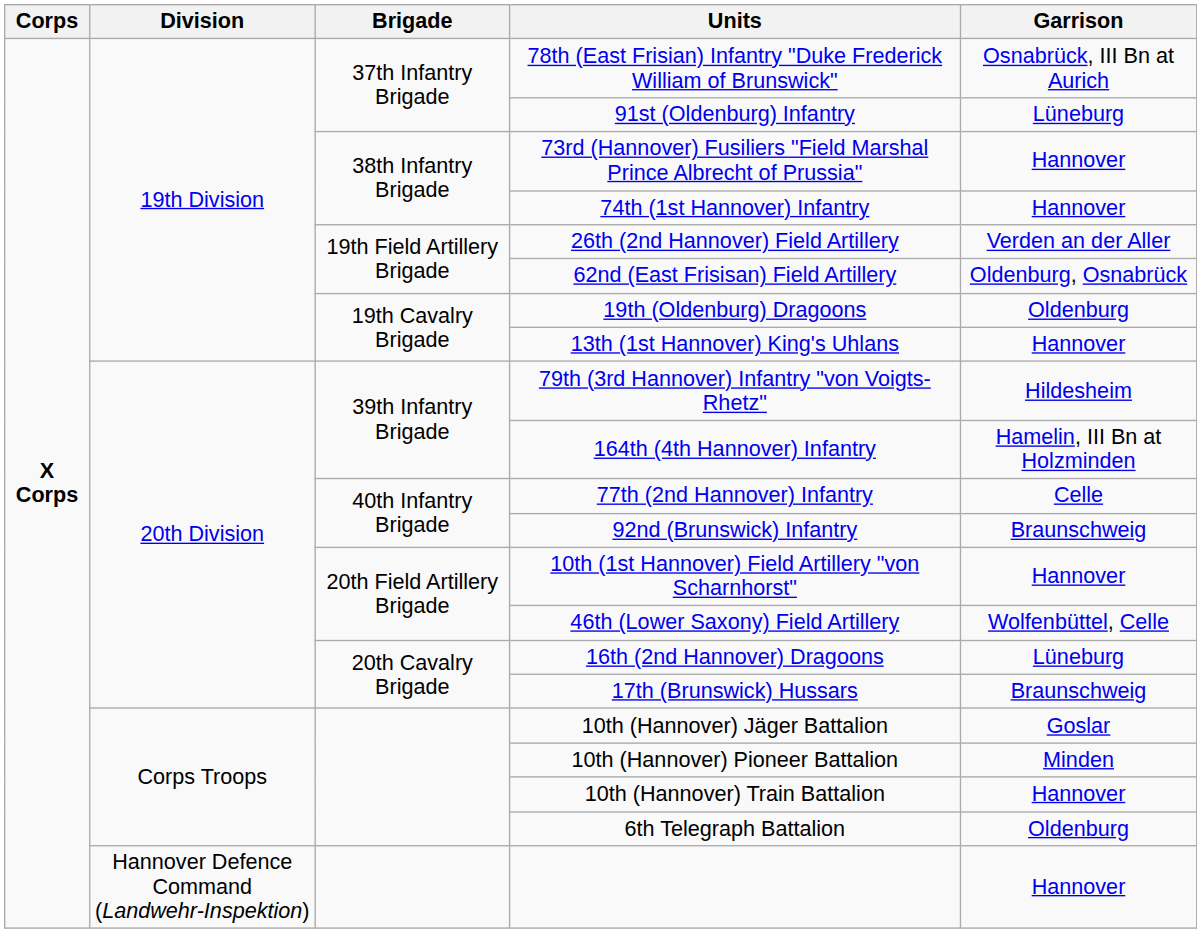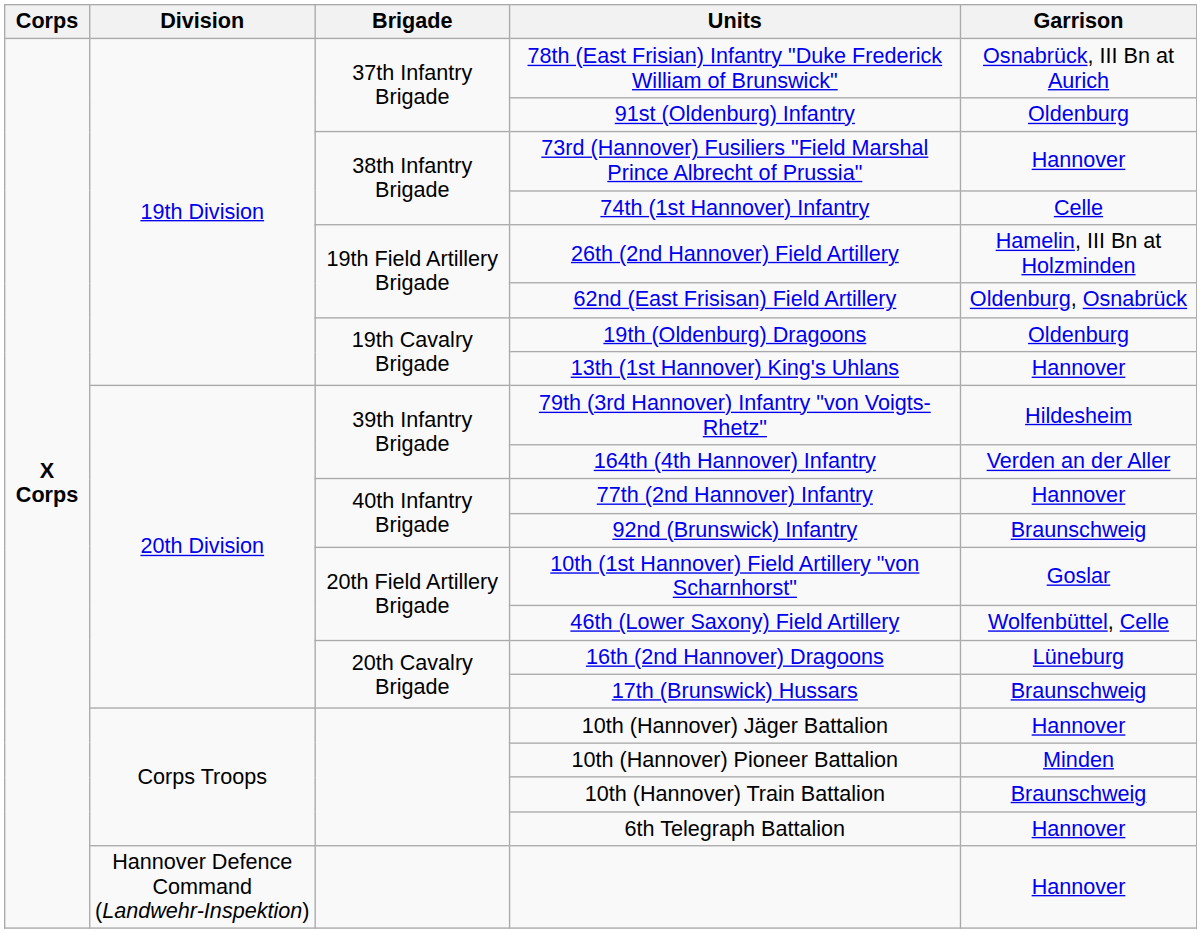91st (Oldenburg) Infantry | Garrison: Lüneburg -> Oldenburg
74th (1st Hannover) Infantry | Garrison: Hannover -> Celle
26th (2nd Hannover) Field Artillery | Garrison: Verden an der Aller -> Hamelin, III Bn at Holzminden
164th (4th Hannover) Infantry | Garrison: Hamelin, III Bn at Holzminden -> Verden an der Aller
77th (2nd Hannover) Infantry | Garrison: Celle -> Hannover
10th (1st Hannover) Field Artillery "von Scharnhorst" | Garrison: Hannover -> Goslar
10th (Hannover) Jäger Battalion | Garrison: Goslar -> Hannover
10th (Hannover) Train Battalion | Garrison: Hannover -> Braunschweig
6th Telegraph Battalion | Garrison: Oldenburg -> Hannover
